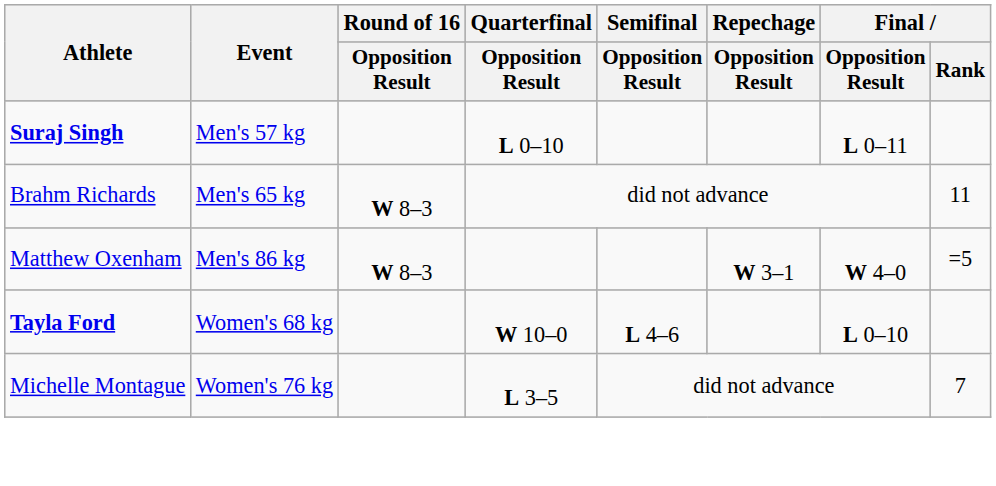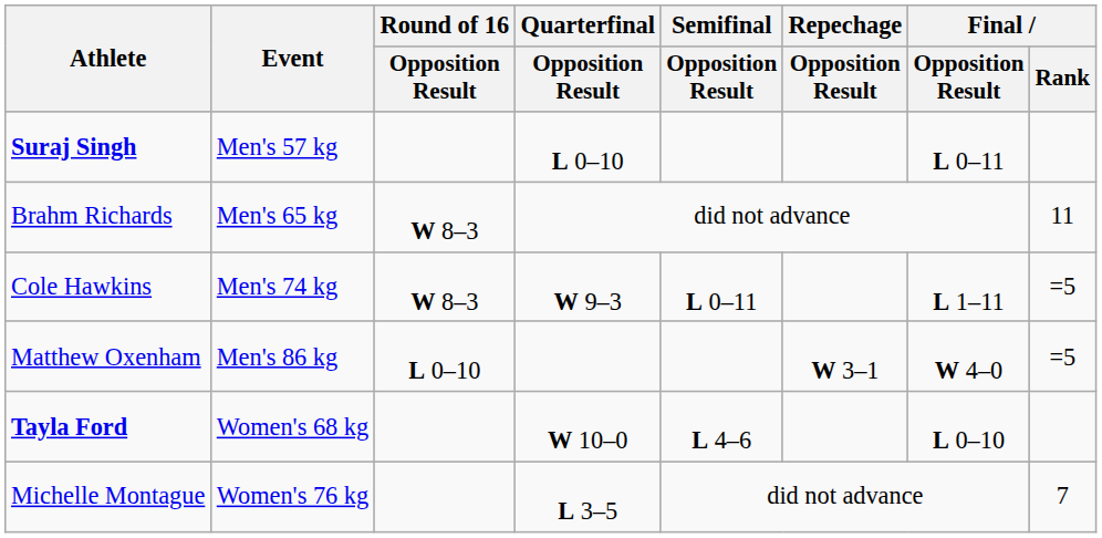+ row: Cole Hawkins | Men's 74 kg | W 8–3 | W 9–3 | L 0–11 | L 1–11 | =5
Matthew Oxenham | Round of 16 / Opposition Result: W 8–3 -> L 0–10
